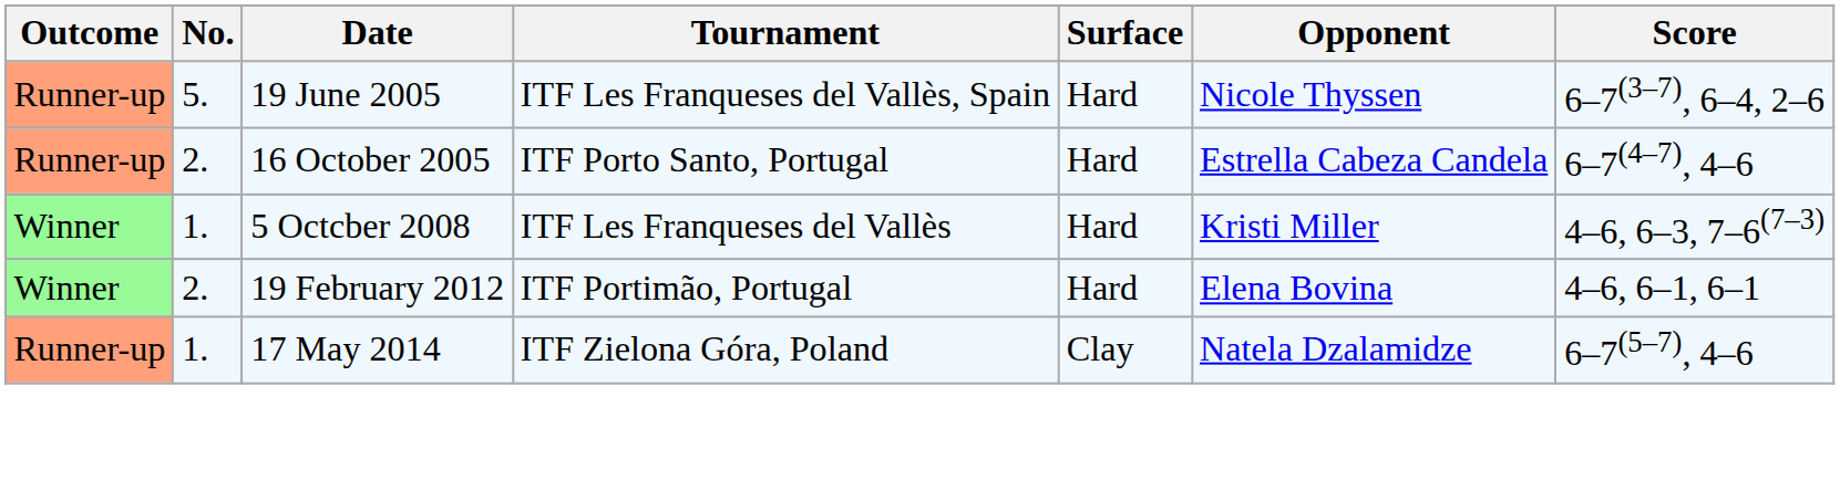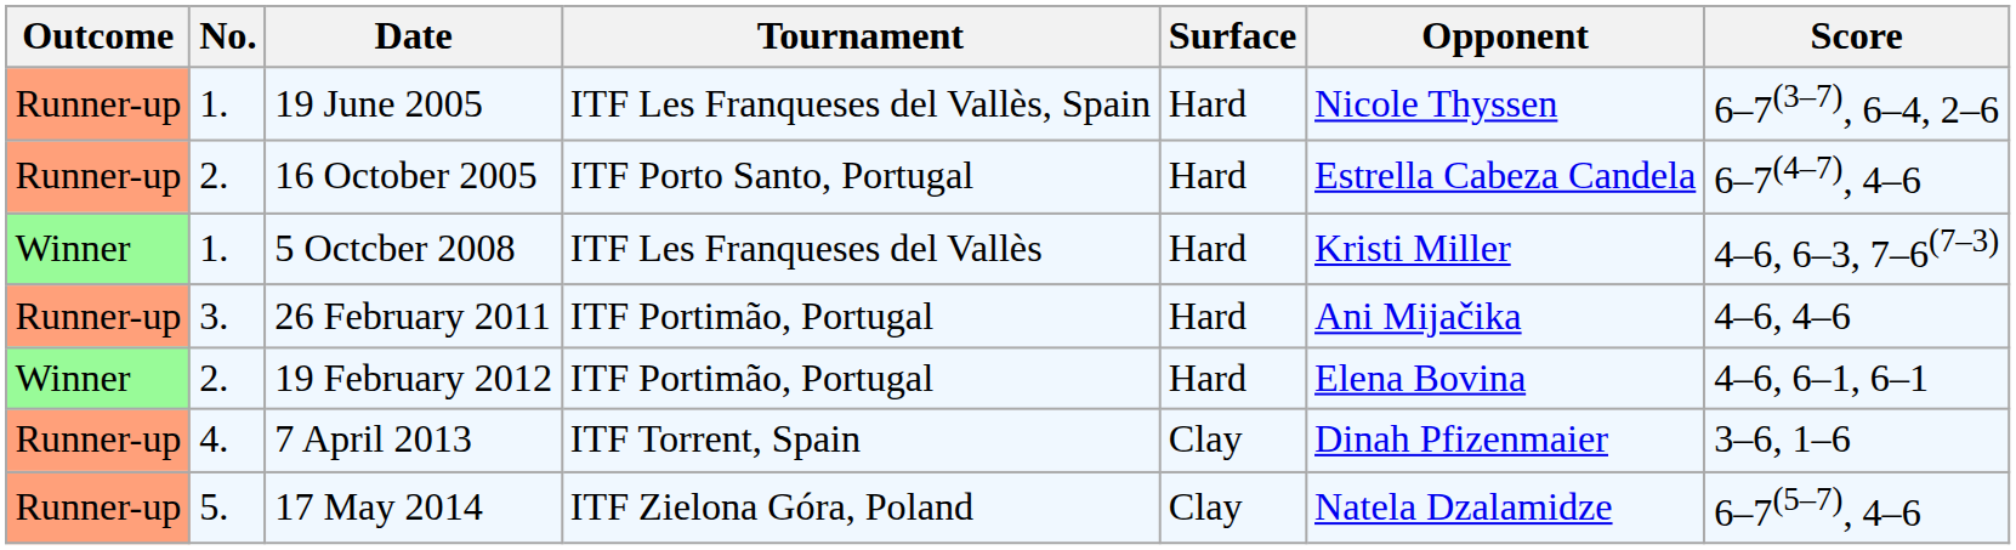19 June 2005 | No.: 5. -> 1.
+ row: Runner-up | 3. | 26 February 2011 | ITF Portimão, Portugal | Hard | Ani Mijačika | 4–6, 4–6
+ row: Runner-up | 4. | 7 April 2013 | ITF Torrent, Spain | Clay | Dinah Pfizenmaier | 3–6, 1–6
17 May 2014 | No.: 1. -> 5.
